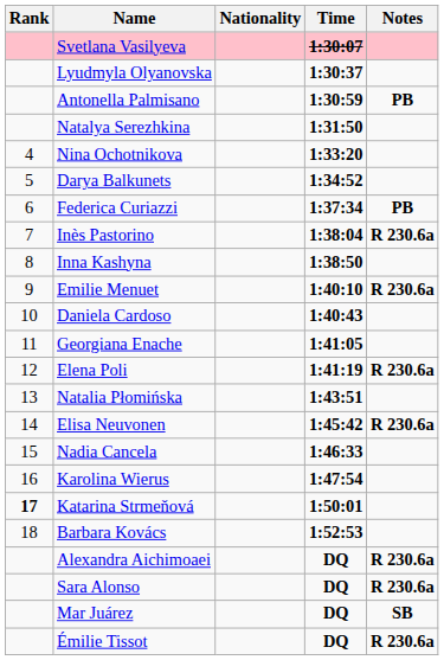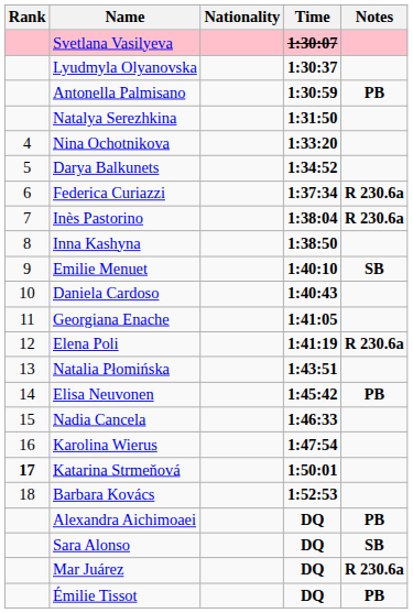Federica Curiazzi | Notes: PB -> R 230.6a
Emilie Menuet | Notes: R 230.6a -> SB
Elisa Neuvonen | Notes: R 230.6a -> PB
Alexandra Aichimoaei | Notes: R 230.6a -> PB
Sara Alonso | Notes: R 230.6a -> SB
Mar Juárez | Notes: SB -> R 230.6a
Émilie Tissot | Notes: R 230.6a -> PB
